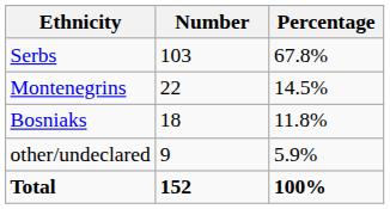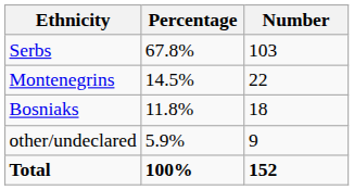columns swapped: Number <-> Percentage
